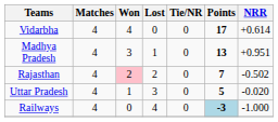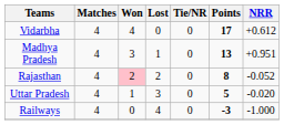Vidarbha | NRR: +0.614 -> +0.612
Rajasthan | Points: 7 -> 8
Rajasthan | NRR: -0.502 -> -0.052
Railways | Points: lightblue background -> no background
